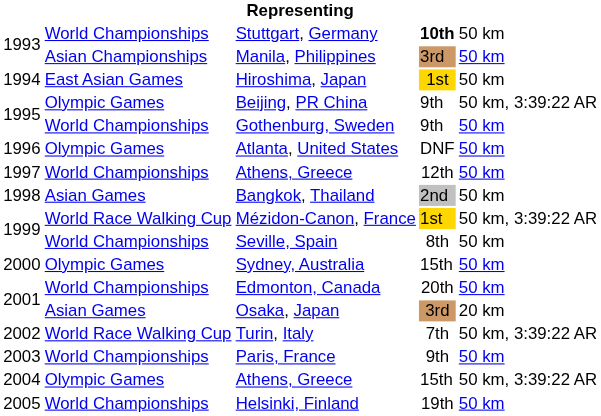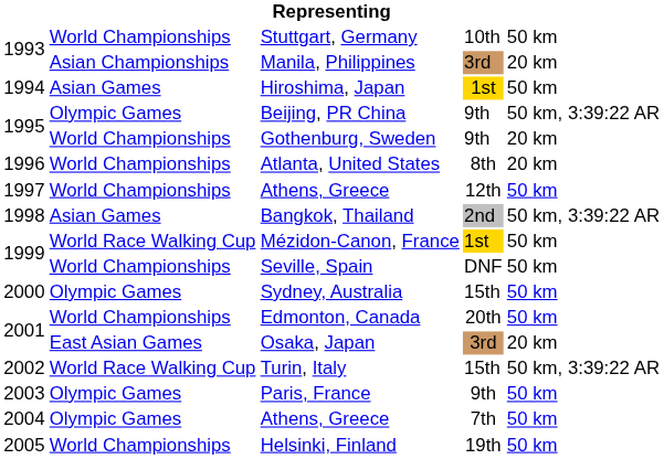Stuttgart, Germany | column 4: bold -> normal
Manila, Philippines | column 5: 50 km -> 20 km
Hiroshima, Japan | column 2: East Asian Games -> Asian Games
Gothenburg, Sweden | column 5: 50 km -> 20 km
Atlanta, United States | column 2: Olympic Games -> World Championships
Atlanta, United States | column 4: DNF -> 8th
Atlanta, United States | column 5: 50 km -> 20 km
Bangkok, Thailand | column 5: 50 km -> 50 km, 3:39:22 AR
Mézidon-Canon, France | column 5: 50 km, 3:39:22 AR -> 50 km
Seville, Spain | column 4: 8th -> DNF
Osaka, Japan | column 2: Asian Games -> East Asian Games
Turin, Italy | column 4: 7th -> 15th
Paris, France | column 2: World Championships -> Olympic Games
2004 / Athens, Greece | column 4: 15th -> 7th
2004 / Athens, Greece | column 5: 50 km, 3:39:22 AR -> 50 km
